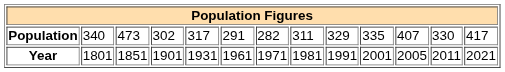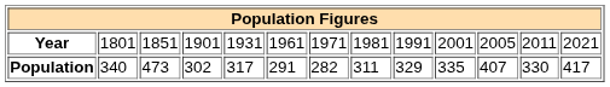rows swapped: Year <-> Population
